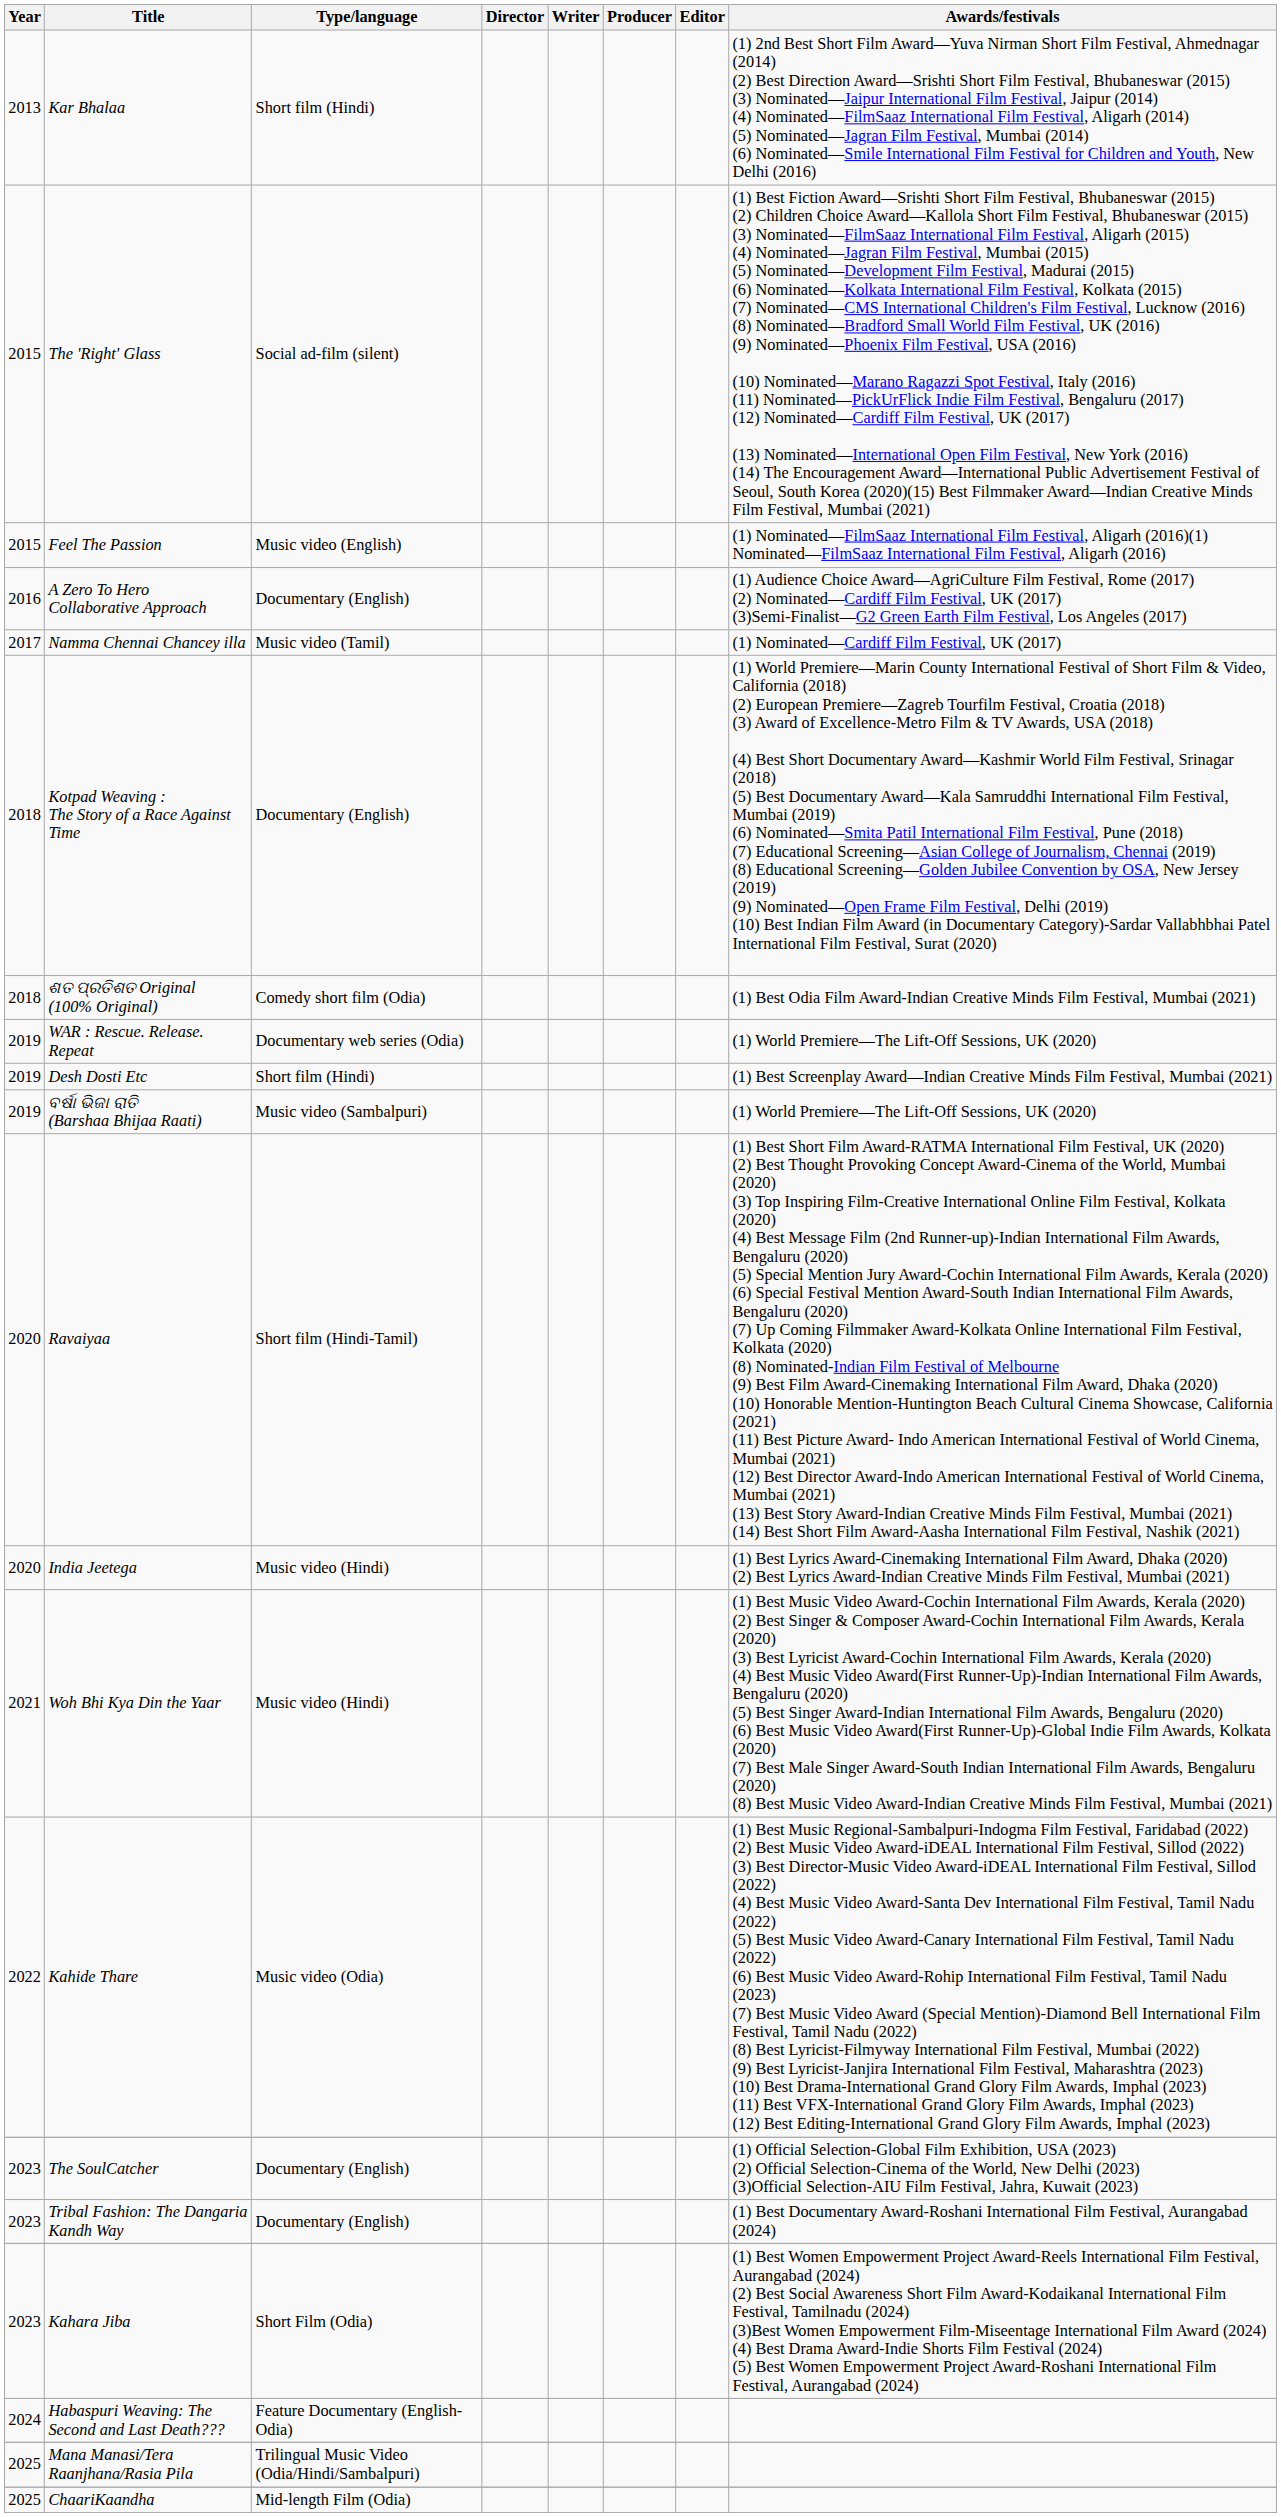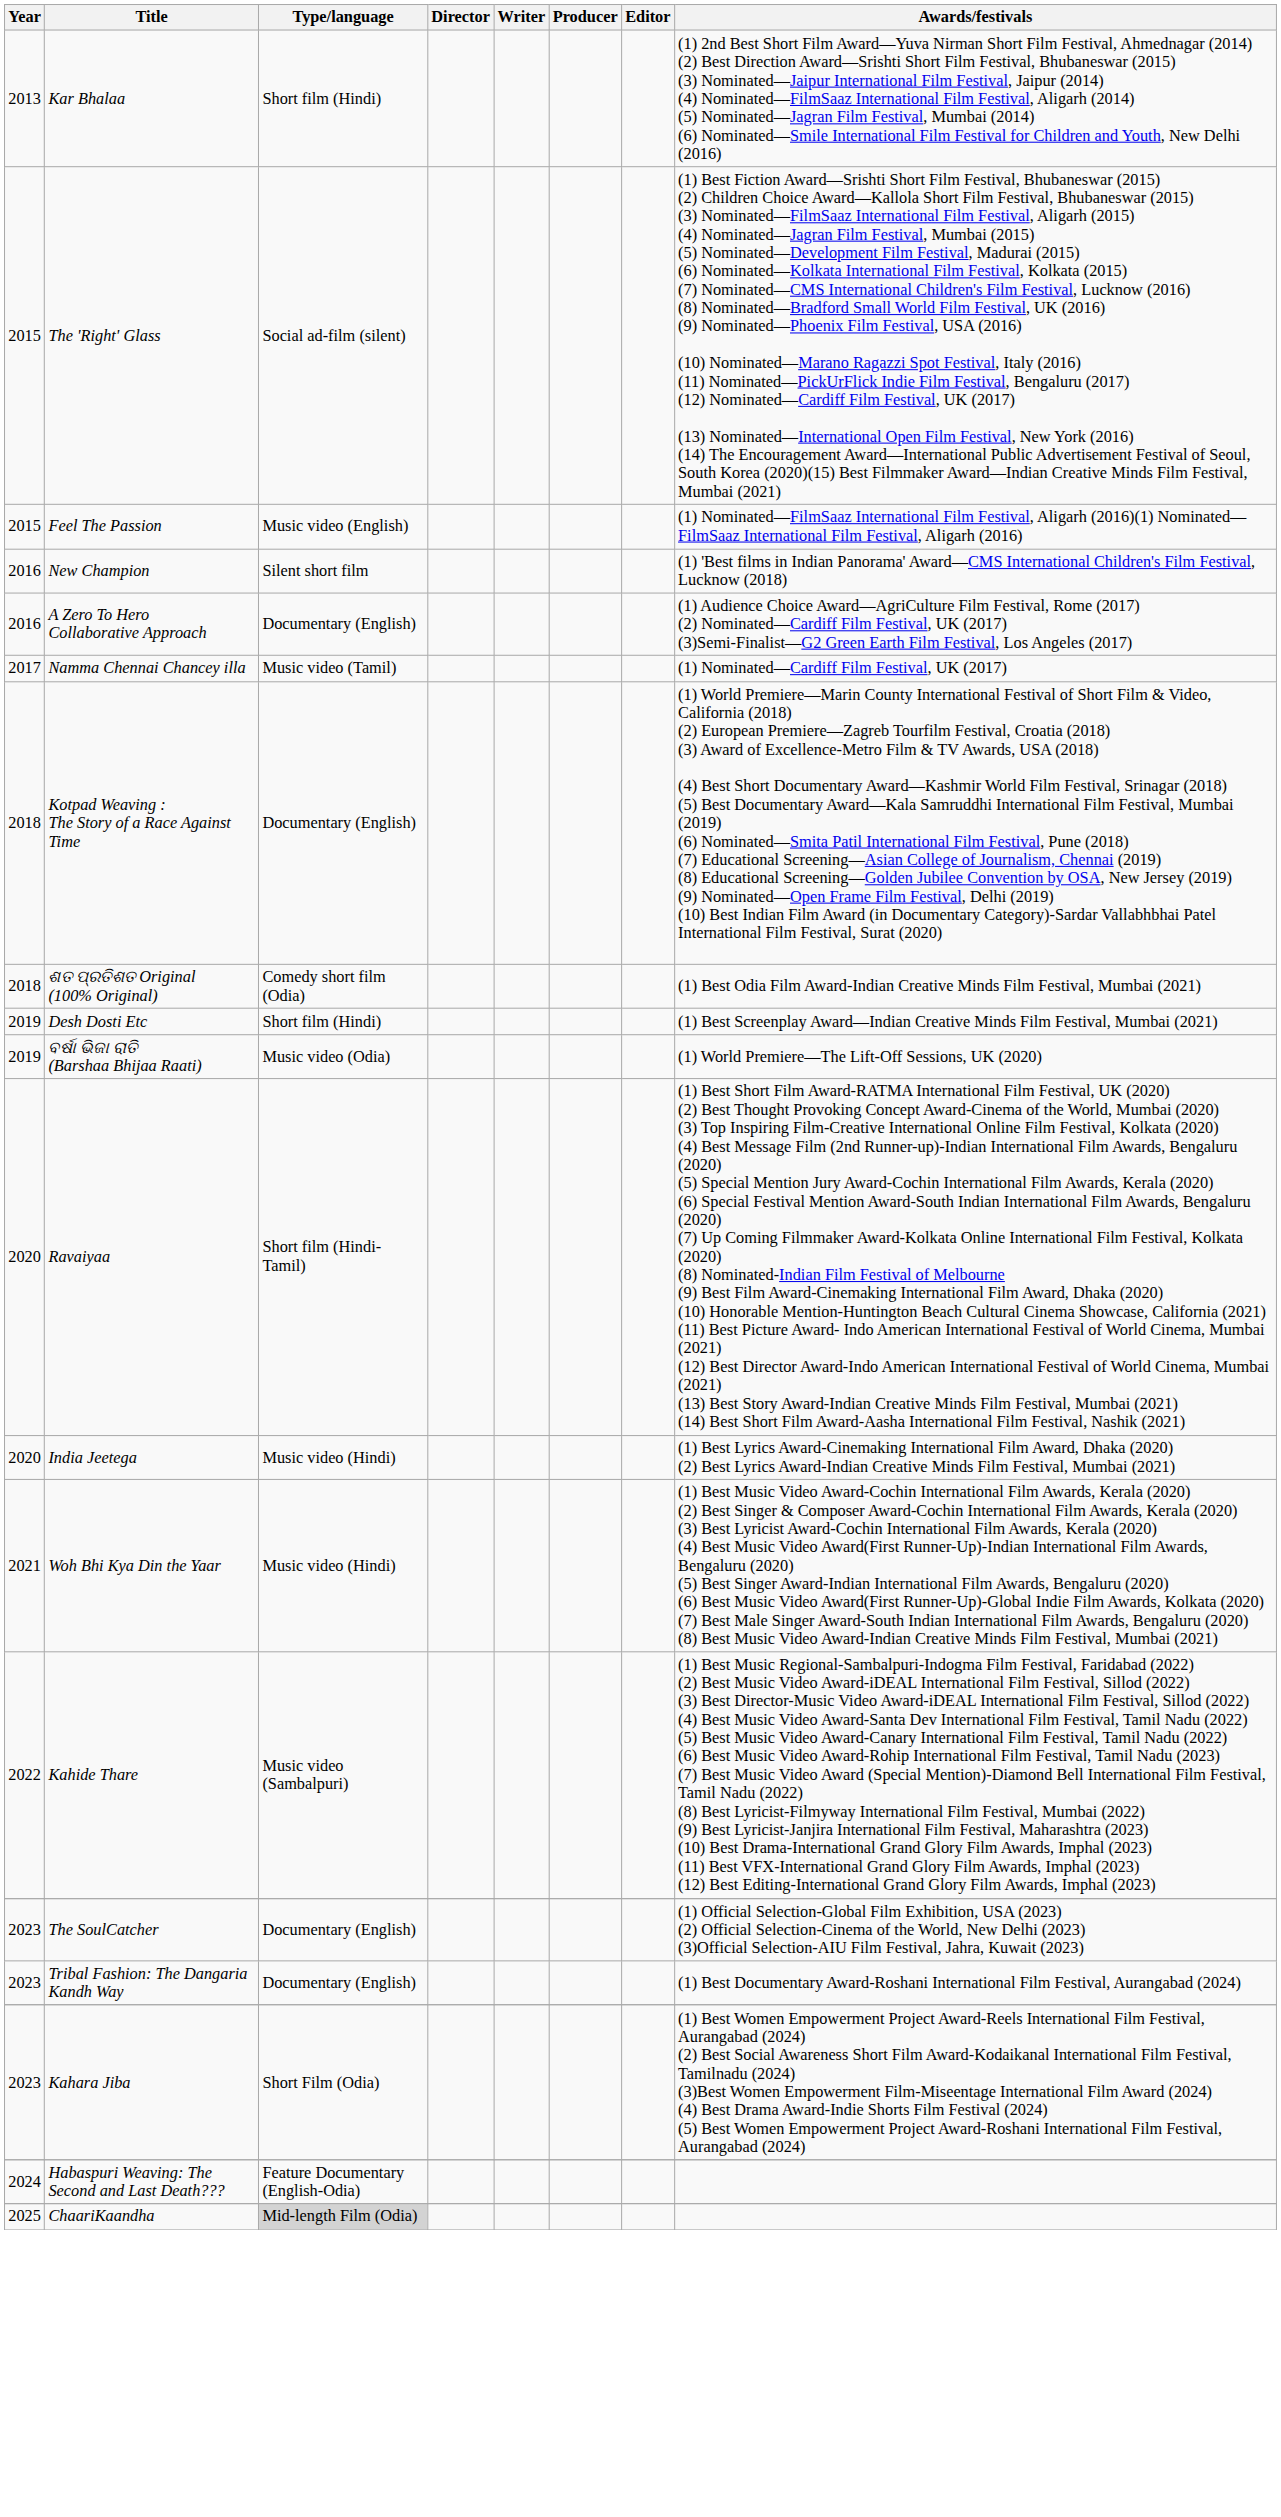+ row: 2016 | New Champion | Silent short film | (1) 'Best films in Indian Panorama' Award—CMS International Children's Film Festival, Lucknow (2018)
- row: 2019 | WAR : Rescue. Release. Repeat | Documentary web series (Odia) | (1) World Premiere—The Lift-Off Sessions, UK (2020)
ବର୍ଷା ଭିଜା ରାତି (Barshaa Bhijaa Raati) | Type/language: Music video (Sambalpuri) -> Music video (Odia)
Kahide Thare | Type/language: Music video (Odia) -> Music video (Sambalpuri)
- row: 2025 | Mana Manasi/Tera Raanjhana/Rasia Pila | Trilingual Music Video (Odia/Hindi/Sambalpuri)
ChaariKaandha | Type/language: no background -> lightgrey background
